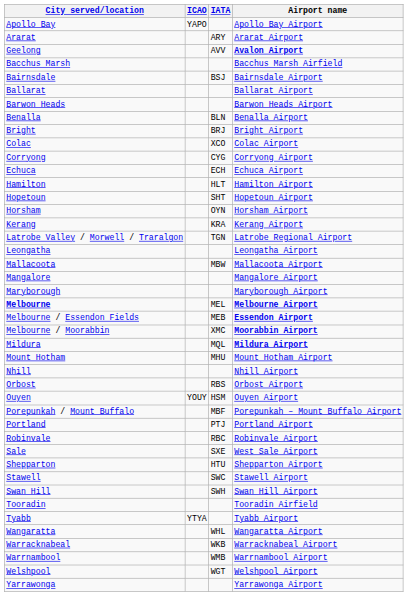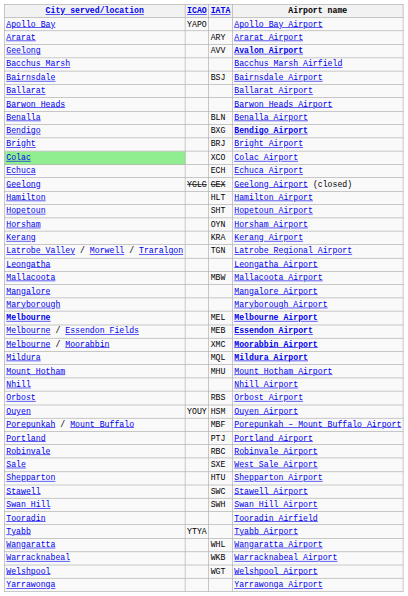+ row: Bendigo | BXG | Bendigo Airport
Colac Airport | City served/location: no background -> lightgreen background
- row: Corryong | CYG | Corryong Airport
+ row: Geelong | YGLG | GEX | Geelong Airport (closed)
- row: Warrnambool | WMB | Warrnambool Airport
